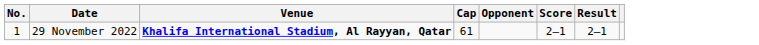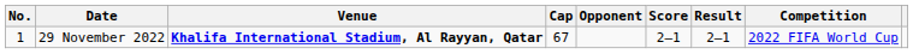+ column: Competition | 2022 FIFA World Cup
29 November 2022 | Cap: 61 -> 67
